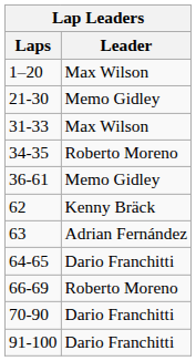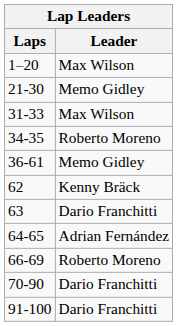63 | Leader: Adrian Fernández -> Dario Franchitti
64-65 | Leader: Dario Franchitti -> Adrian Fernández
